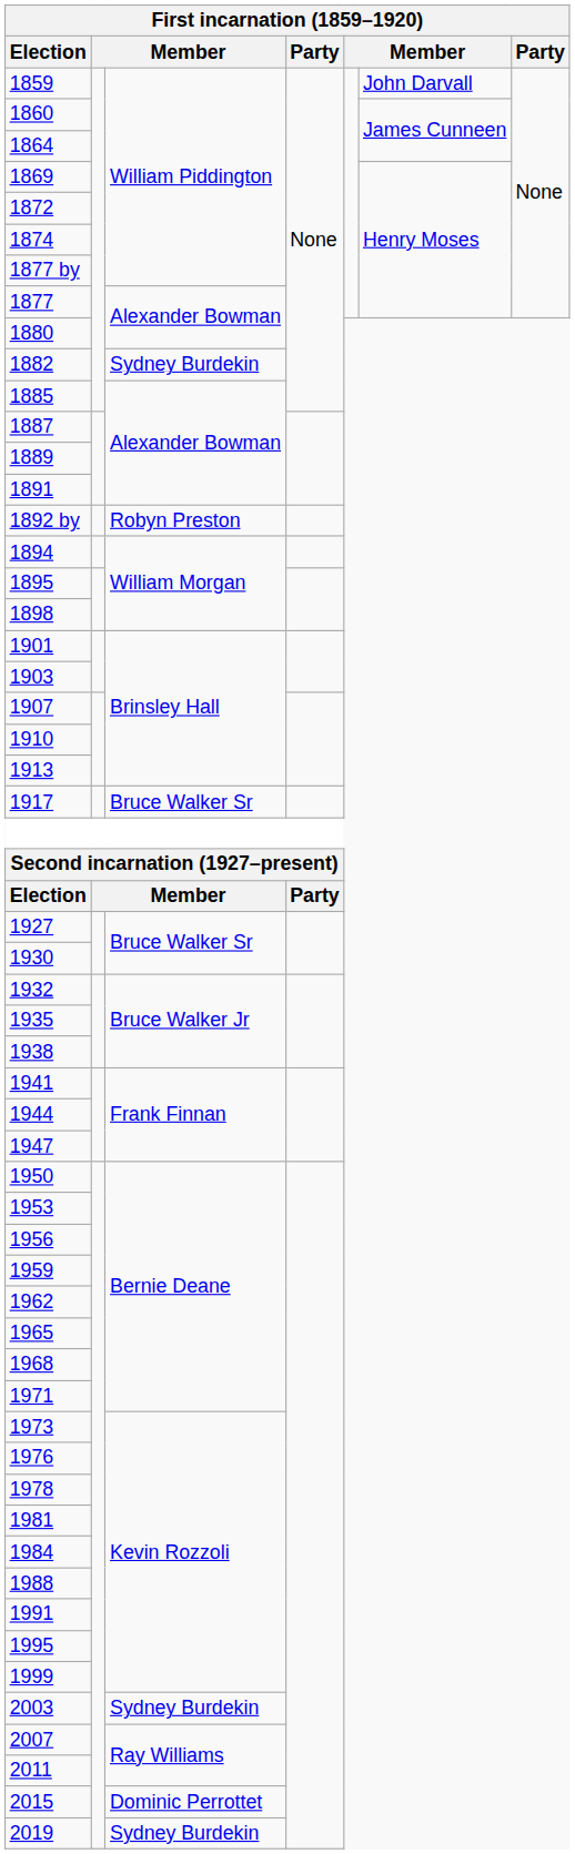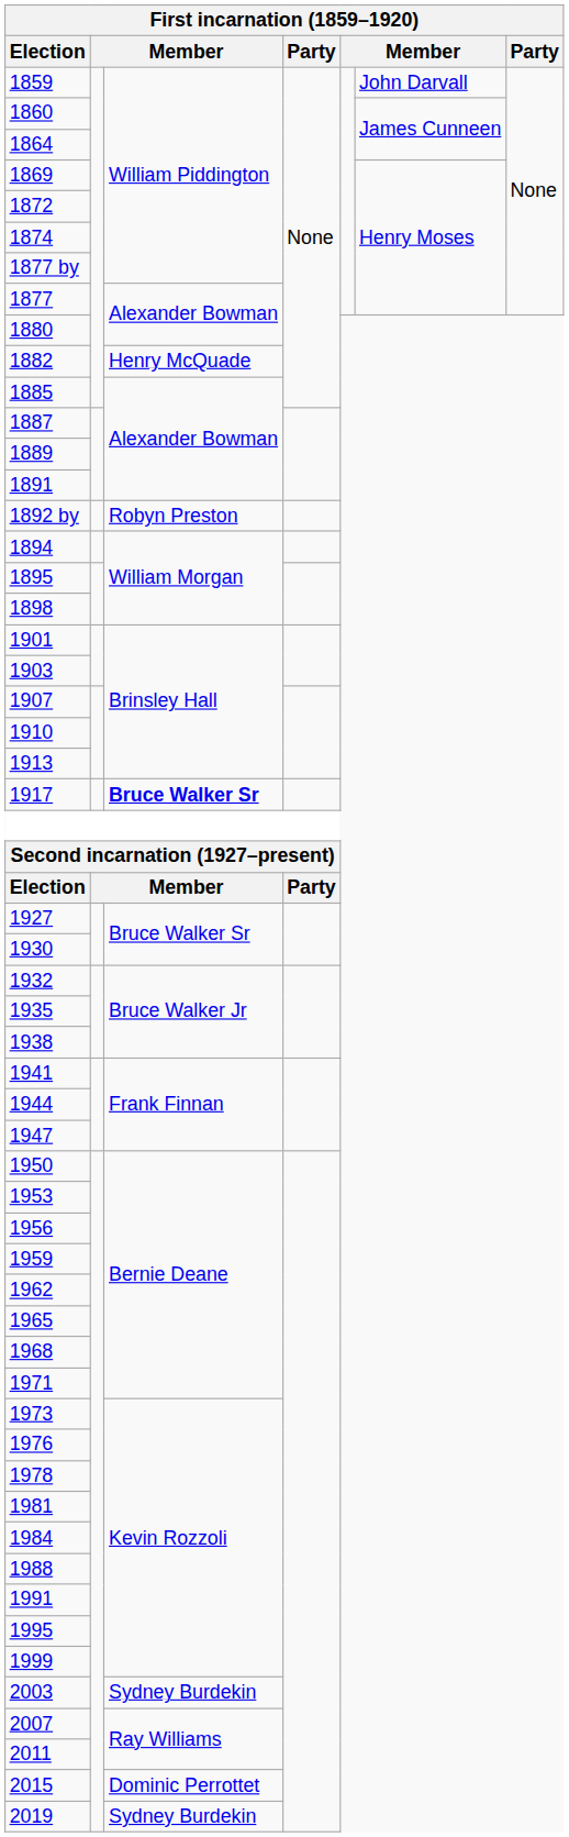1882 | column 3: Sydney Burdekin -> Henry McQuade
1917 | column 3: normal -> bold
